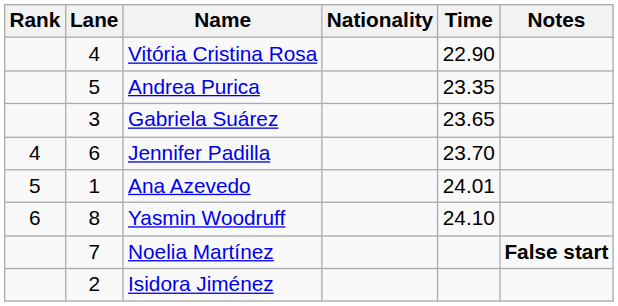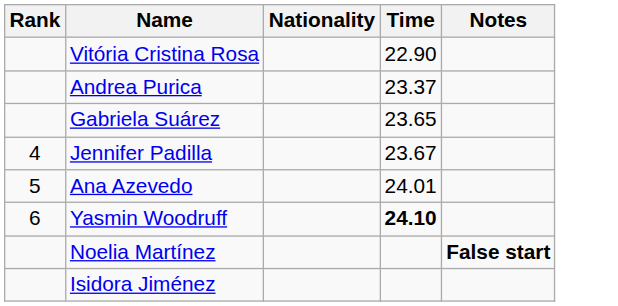- column: Lane | 4 | 5 | 3 | 6 | 1 | 8 | 7 | 2
Andrea Purica | Time: 23.35 -> 23.37
Jennifer Padilla | Time: 23.70 -> 23.67
Yasmin Woodruff | Time: normal -> bold
